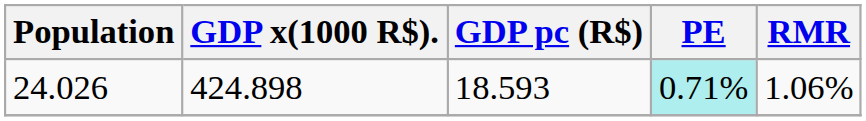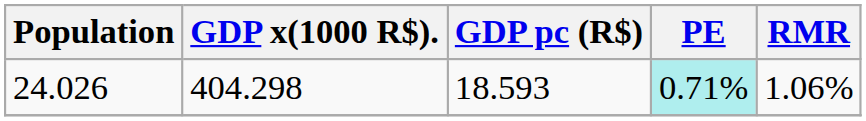24.026 | GDP x(1000 R$).: 424.898 -> 404.298
